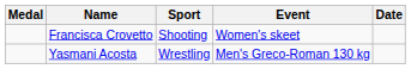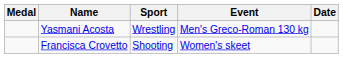rows swapped: Francisca Crovetto <-> Yasmani Acosta
